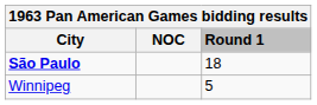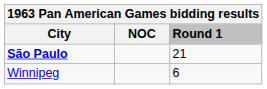São Paulo | Round 1: 18 -> 21
Winnipeg | Round 1: 5 -> 6
